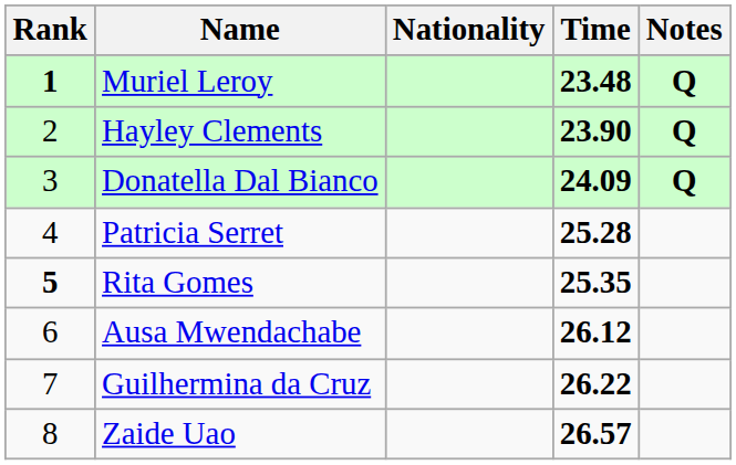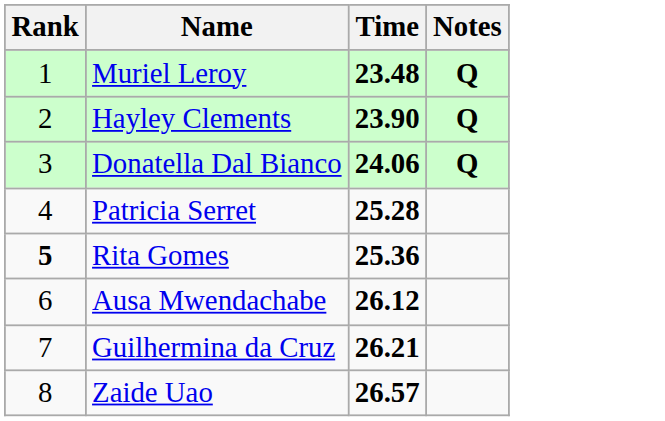- column: Nationality
Muriel Leroy | Rank: bold -> normal
Donatella Dal Bianco | Time: 24.09 -> 24.06
Rita Gomes | Time: 25.35 -> 25.36
Guilhermina da Cruz | Time: 26.22 -> 26.21
